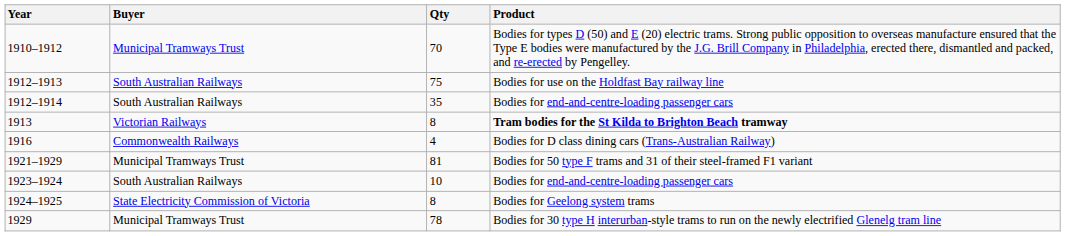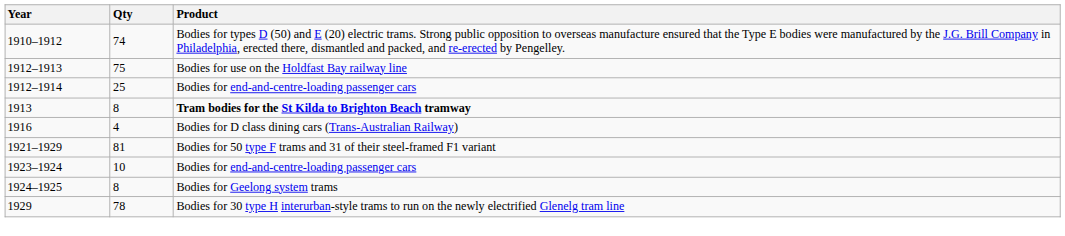- column: Buyer | Municipal Tramways Trust | South Australian Railways | South Australian Railways | Victorian Railways | Commonwealth Railways | Municipal Tramways Trust | South Australian Railways | State Electricity Commission of Victoria | Municipal Tramways Trust
1910–1912 | Qty: 70 -> 74
1912–1914 | Qty: 35 -> 25
